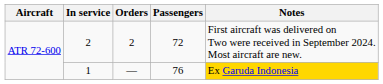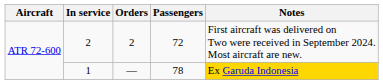1 | Passengers: 76 -> 78
